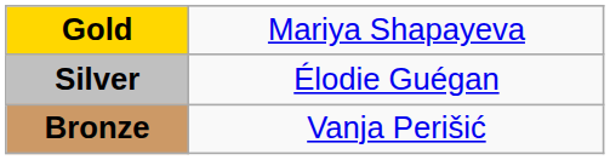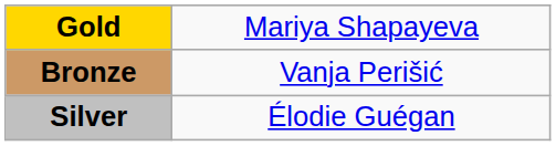rows swapped: Silver <-> Bronze
